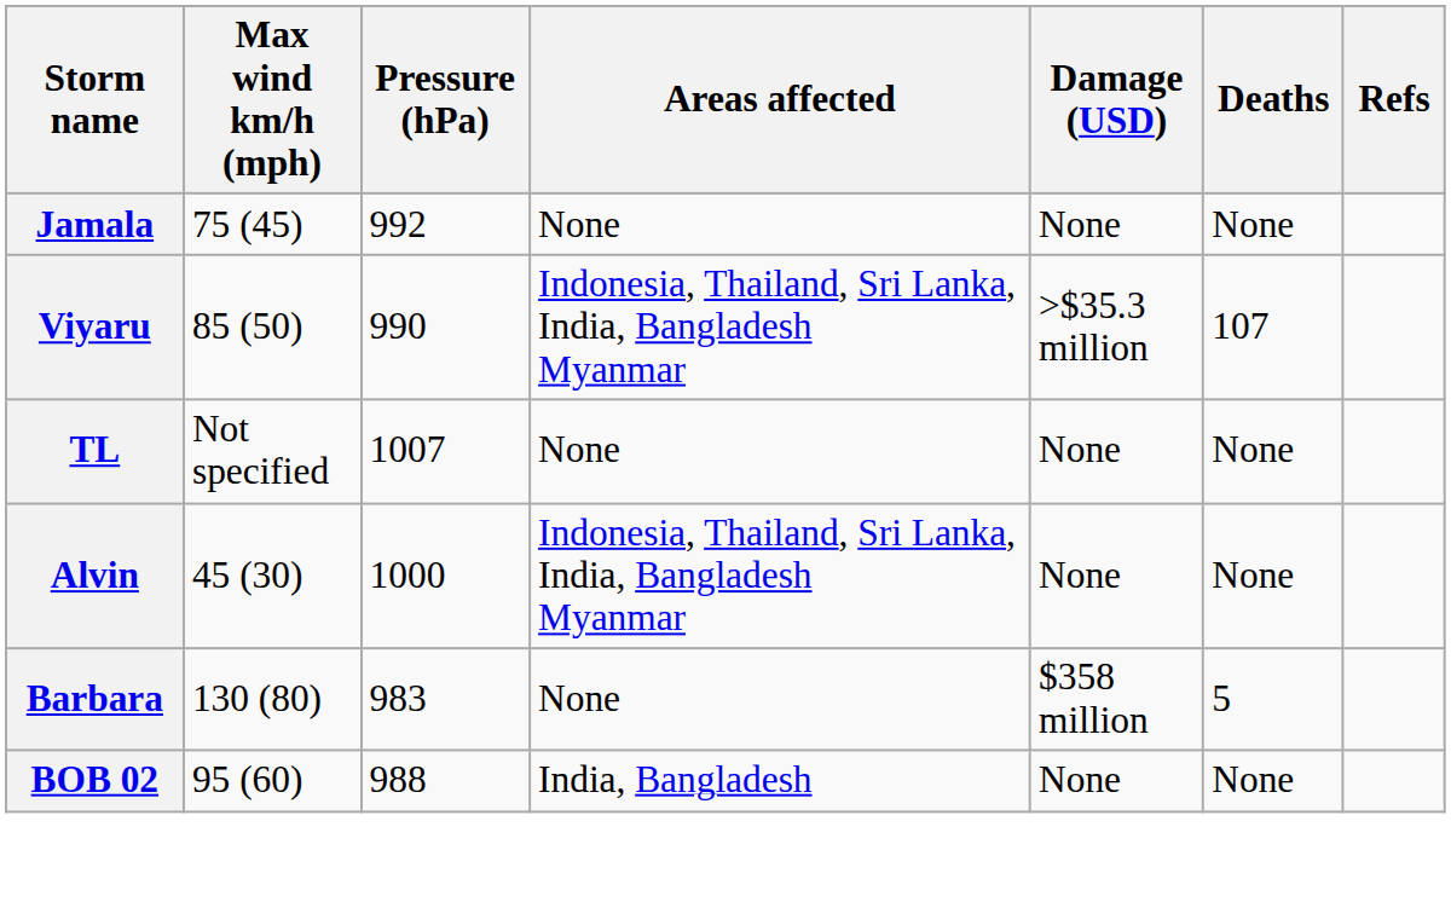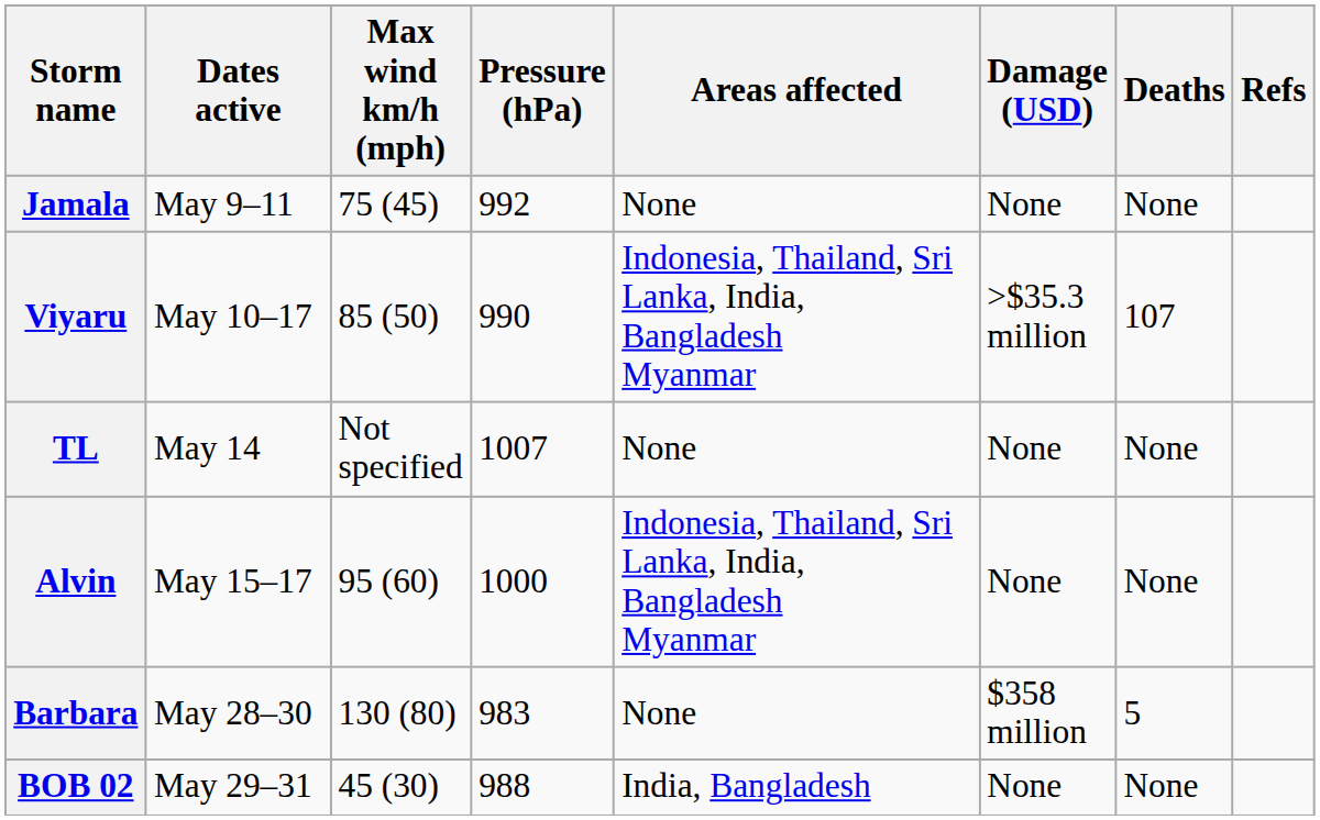+ column: Dates active | May 9–11 | May 10–17 | May 14 | May 15–17 | May 28–30 | May 29–31
Alvin | Max wind km/h (mph): 45 (30) -> 95 (60)
BOB 02 | Max wind km/h (mph): 95 (60) -> 45 (30)
